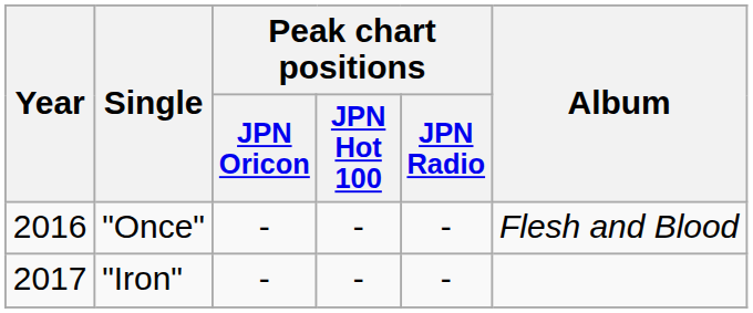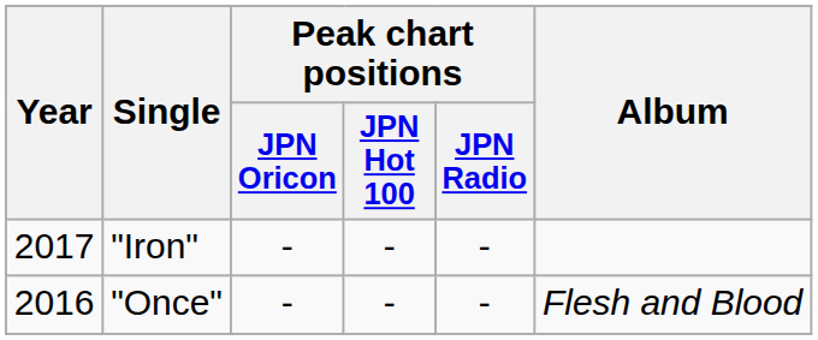rows swapped: "Once" <-> "Iron"
